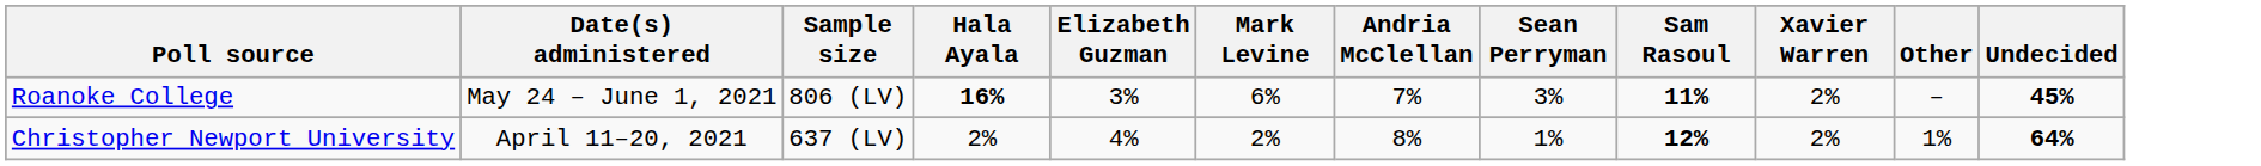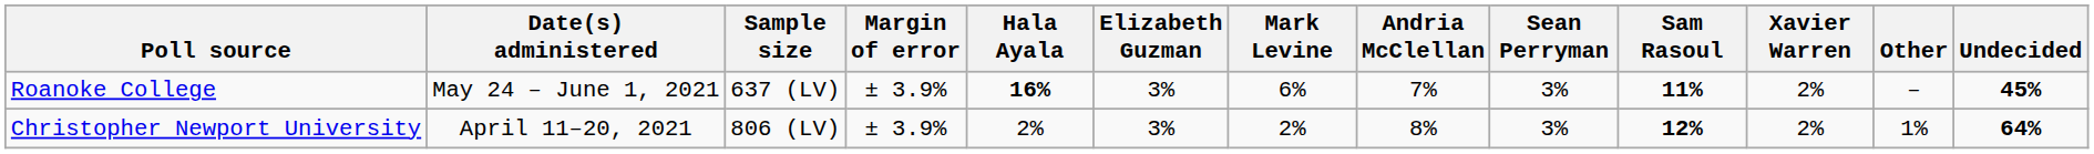+ column: Margin of error | ± 3.9% | ± 3.9%
Roanoke College | Sample size: 806 (LV) -> 637 (LV)
Christopher Newport University | Sample size: 637 (LV) -> 806 (LV)
Christopher Newport University | Elizabeth Guzman: 4% -> 3%
Christopher Newport University | Sean Perryman: 1% -> 3%
